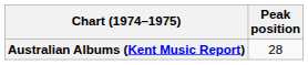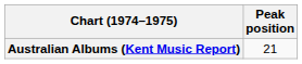Australian Albums (Kent Music Report) | Peak position: 28 -> 21
